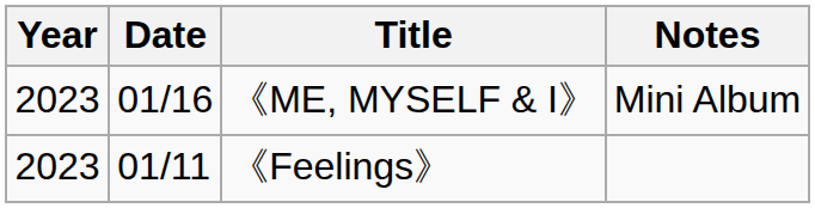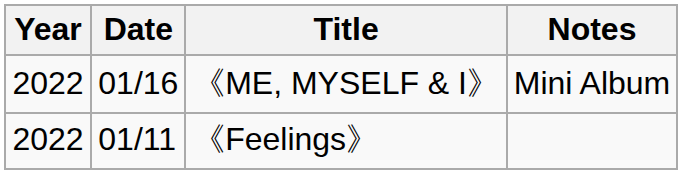《ME, MYSELF & I》 | Year: 2023 -> 2022
《Feelings》 | Year: 2023 -> 2022
